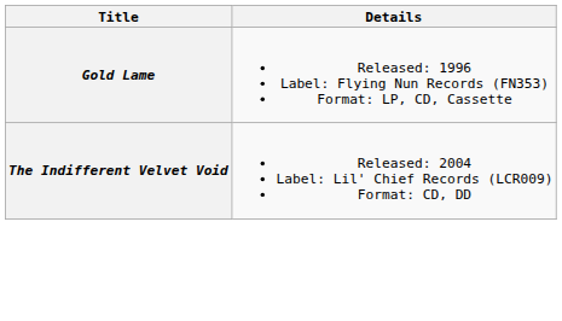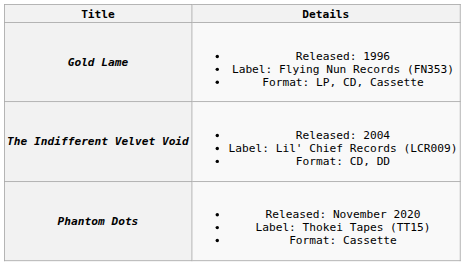+ row: Phantom Dots | Released: November 2020 Label: Thokei Tapes (TT15) Format: Cassette
